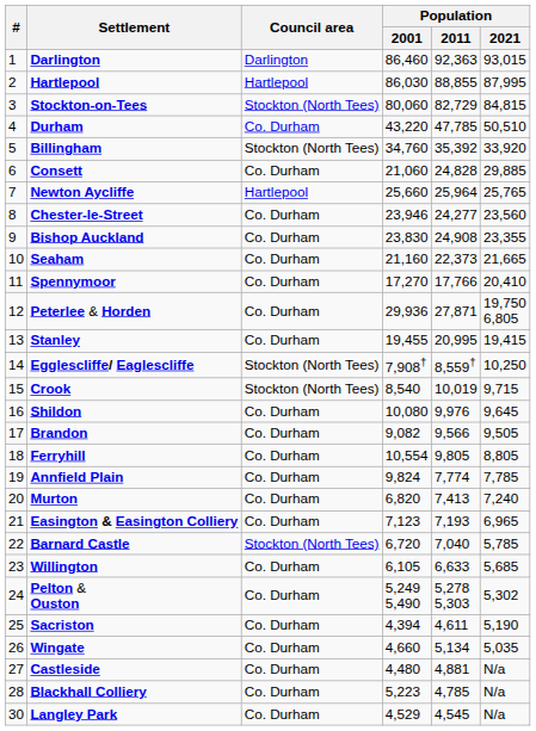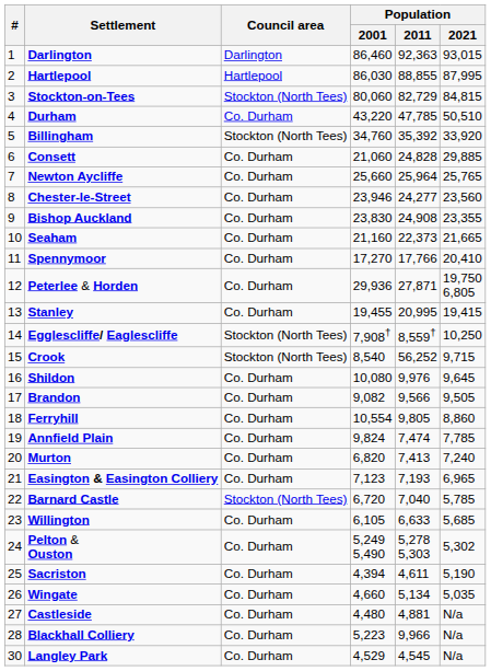Newton Aycliffe | Council area: Hartlepool -> Co. Durham
Crook | Population / 2011: 10,019 -> 56,252
Ferryhill | Population / 2021: 8,805 -> 8,860
Annfield Plain | Population / 2011: 7,774 -> 7,474
Blackhall Colliery | Population / 2011: 4,785 -> 9,966
